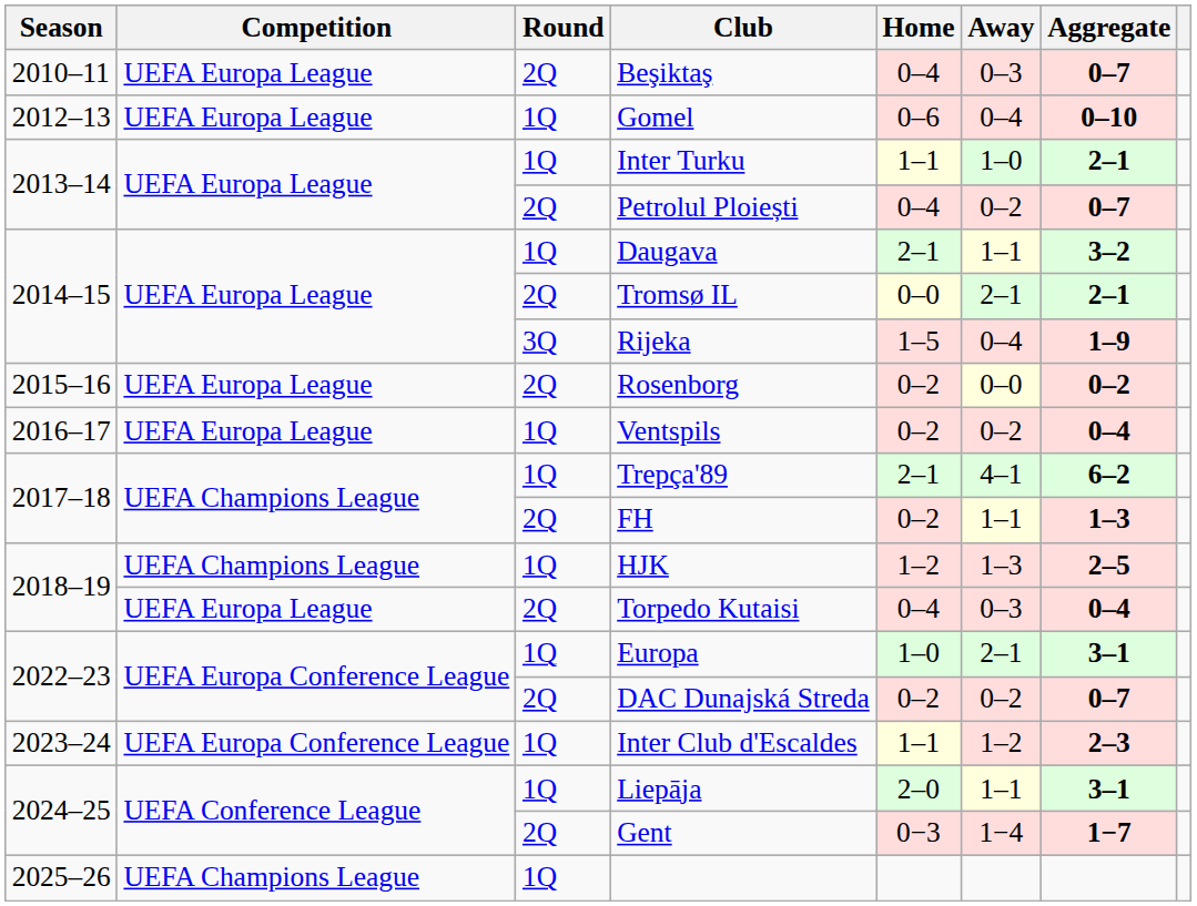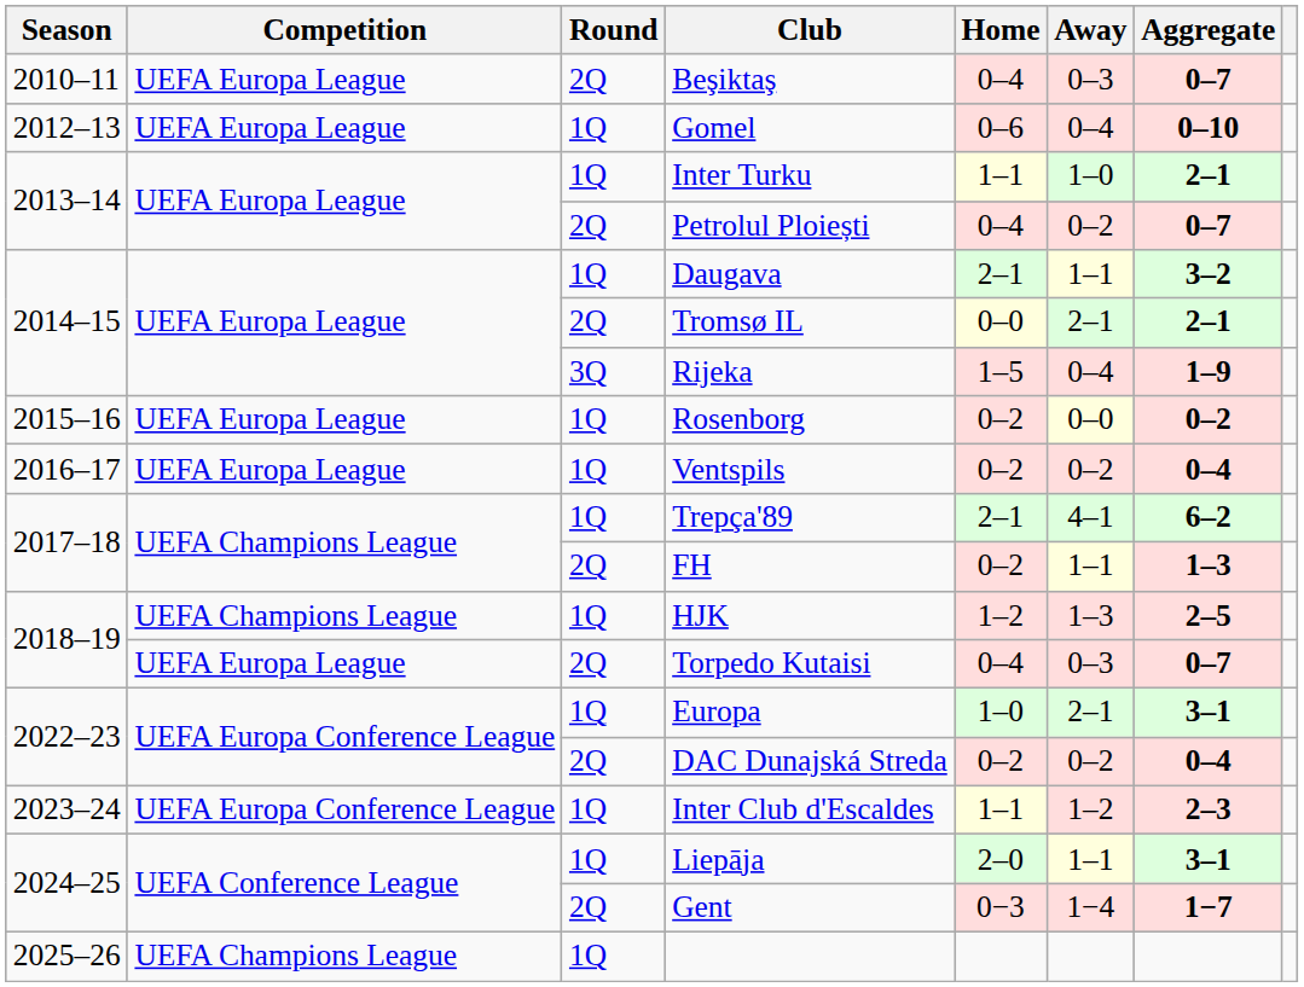Rosenborg | Round: 2Q -> 1Q
Torpedo Kutaisi | Aggregate: 0–4 -> 0–7
DAC Dunajská Streda | Aggregate: 0–7 -> 0–4
